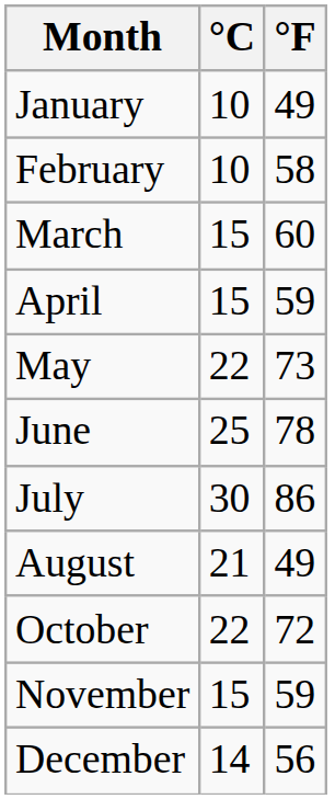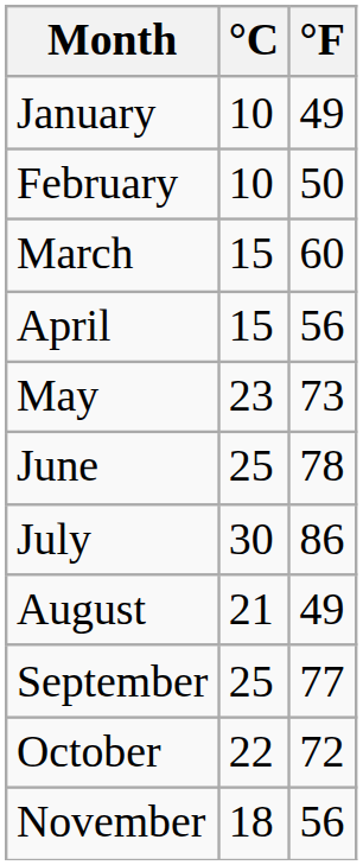February | °F: 58 -> 50
April | °F: 59 -> 56
May | °C: 22 -> 23
+ row: September | 25 | 77
November | °C: 15 -> 18
November | °F: 59 -> 56
- row: December | 14 | 56
